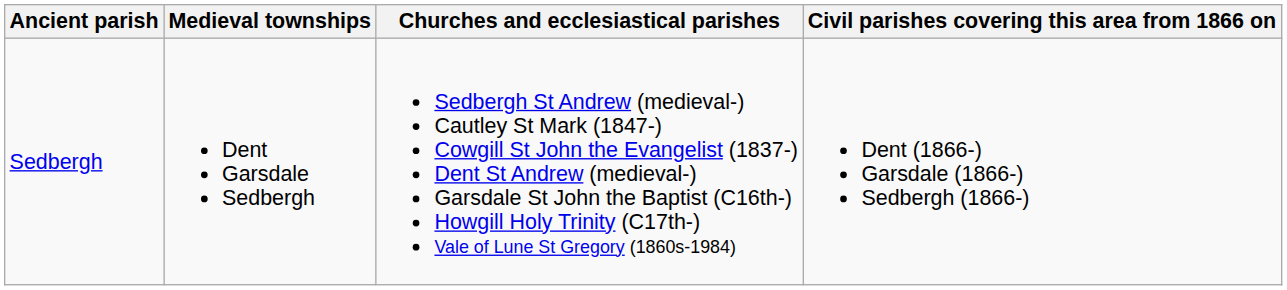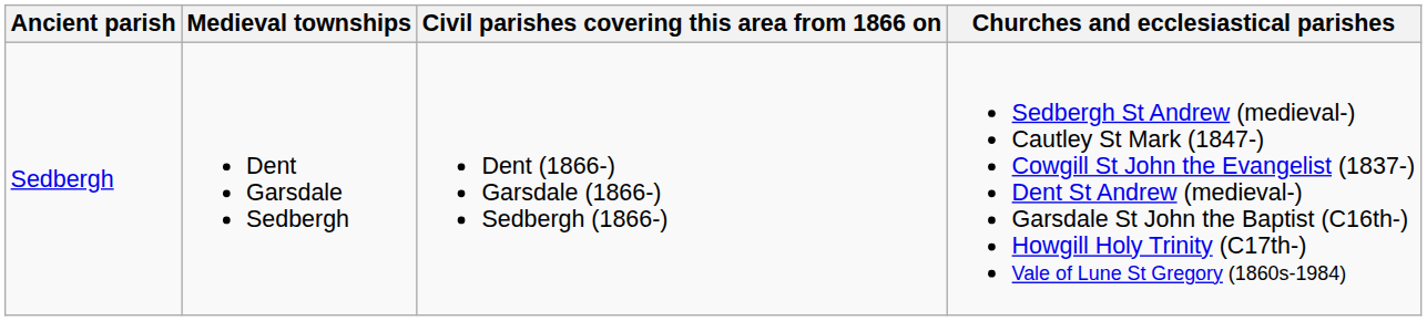columns swapped: Civil parishes covering this area from 1866 on <-> Churches and ecclesiastical parishes
